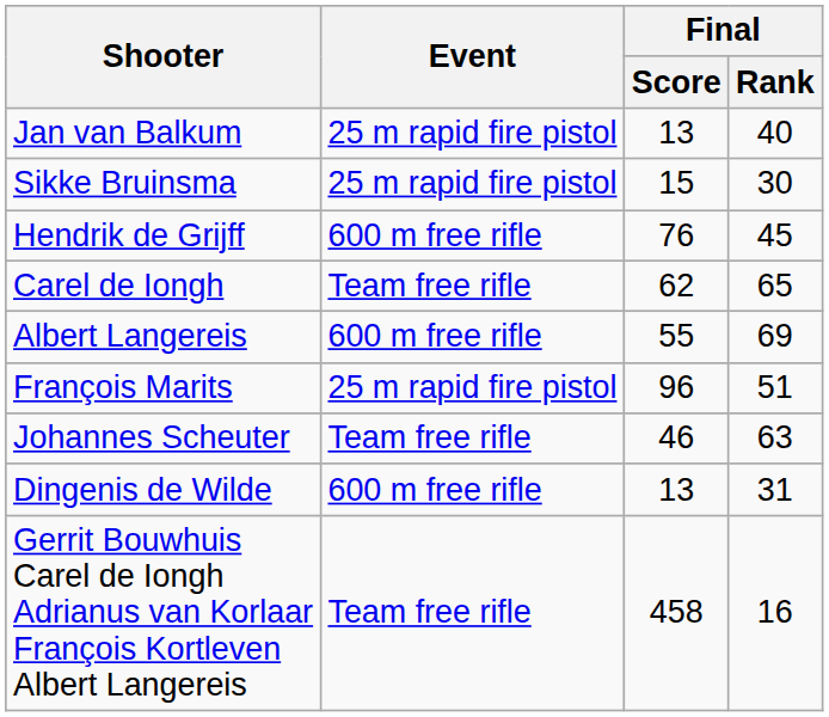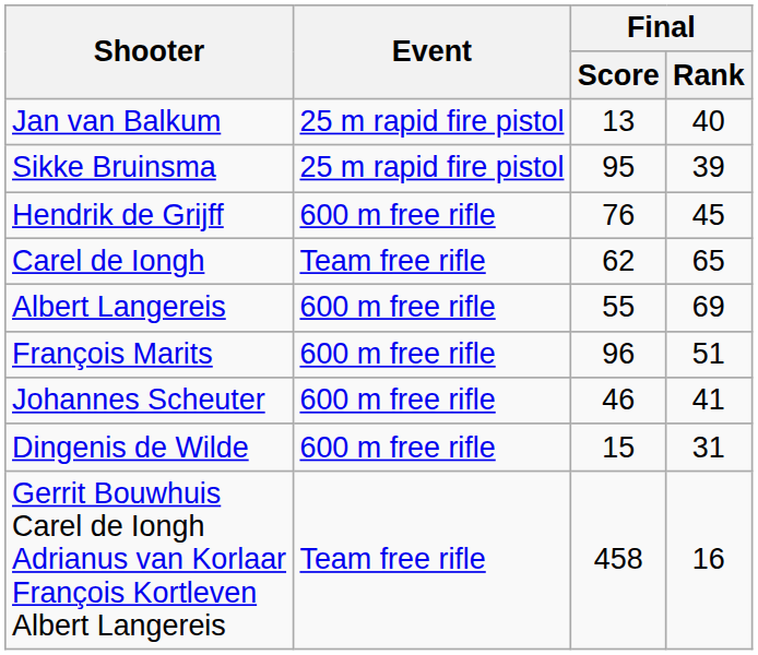Sikke Bruinsma | Final / Score: 15 -> 95
Sikke Bruinsma | Final / Rank: 30 -> 39
François Marits | Event: 25 m rapid fire pistol -> 600 m free rifle
Johannes Scheuter | Event: Team free rifle -> 600 m free rifle
Johannes Scheuter | Final / Rank: 63 -> 41
Dingenis de Wilde | Final / Score: 13 -> 15
